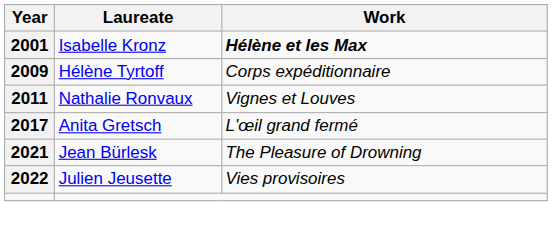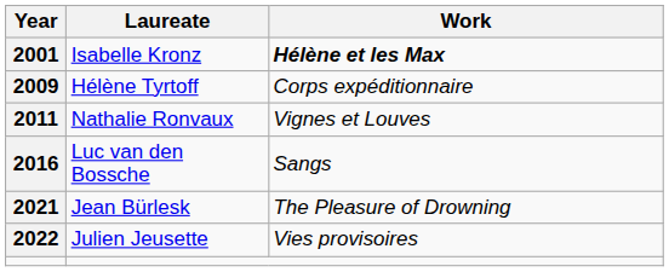+ row: 2016 | Luc van den Bossche | Sangs
- row: 2017 | Anita Gretsch | L'œil grand fermé
